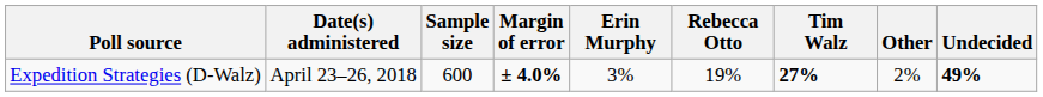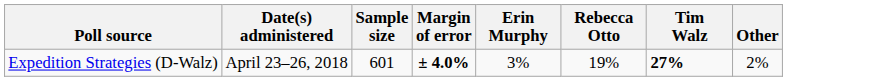- column: Undecided | 49%
Expedition Strategies (D-Walz) | Sample size: 600 -> 601
